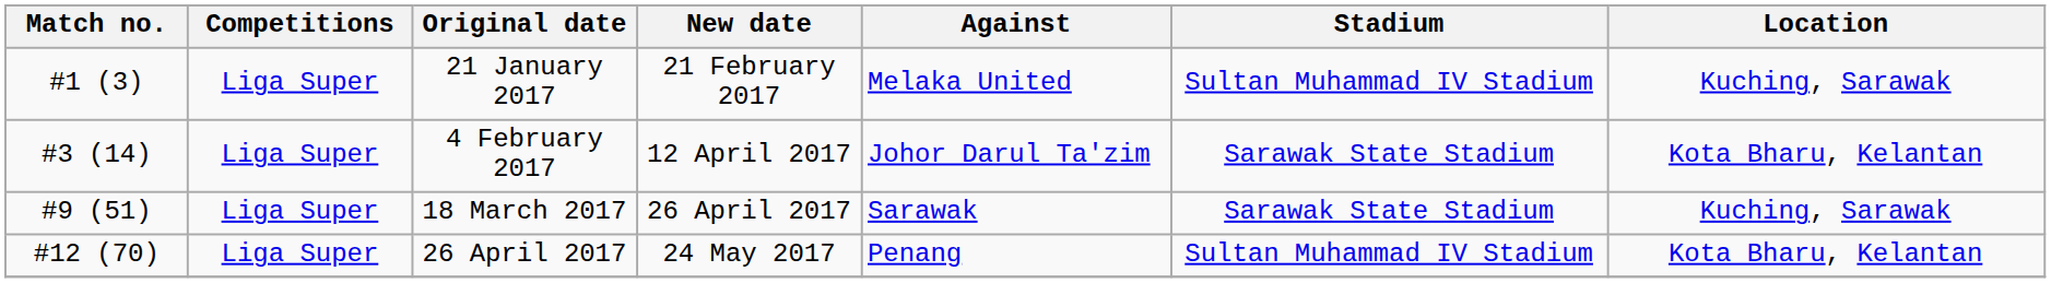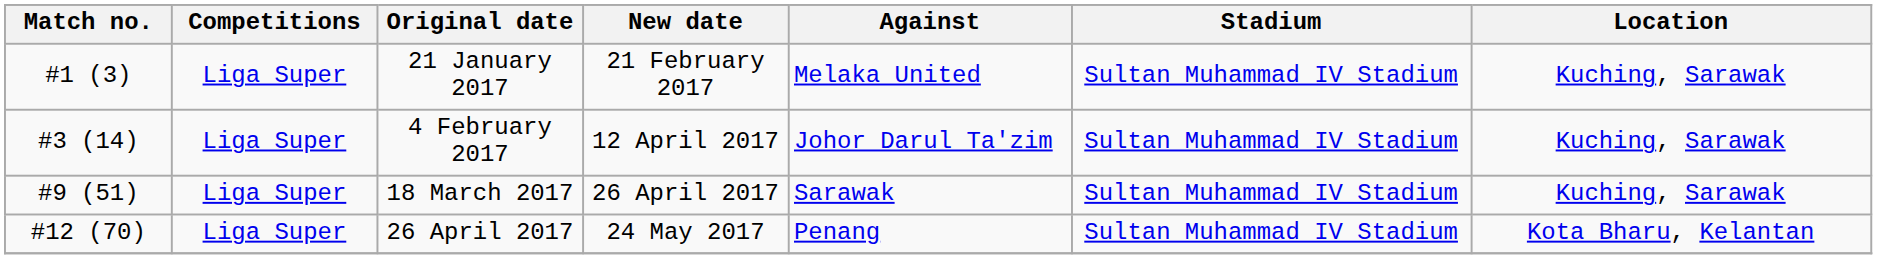4 February 2017 | Stadium: Sarawak State Stadium -> Sultan Muhammad IV Stadium
4 February 2017 | Location: Kota Bharu, Kelantan -> Kuching, Sarawak
18 March 2017 | Stadium: Sarawak State Stadium -> Sultan Muhammad IV Stadium
